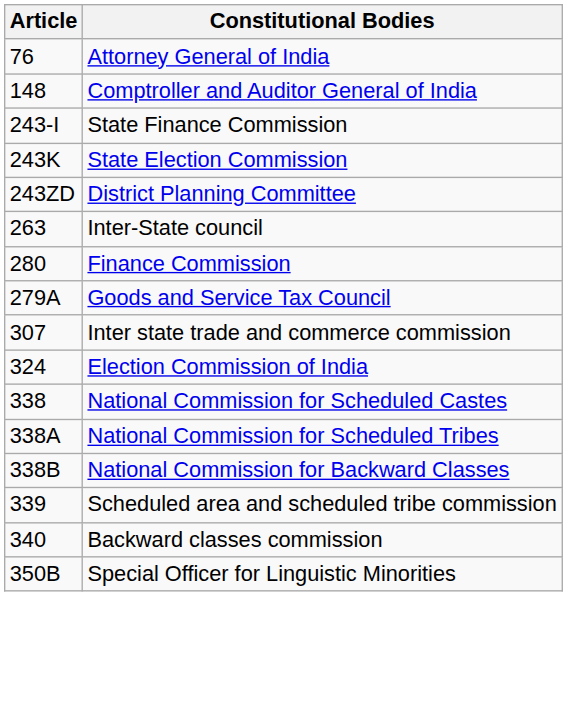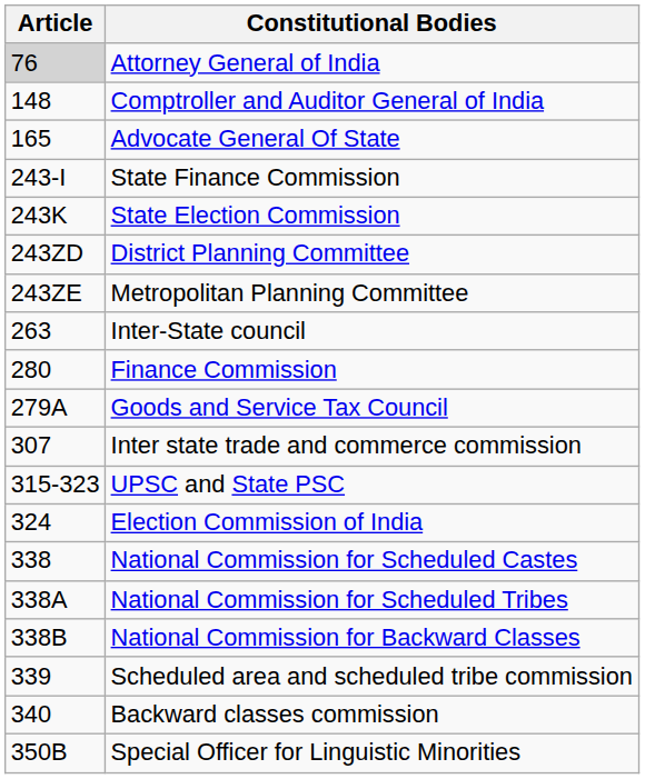Attorney General of India | Article: no background -> lightgrey background
+ row: 165 | Advocate General Of State
+ row: 243ZE | Metropolitan Planning Committee
+ row: 315-323 | UPSC and State PSC
